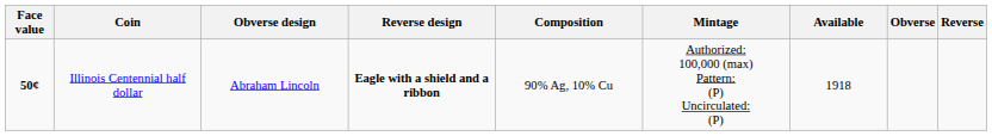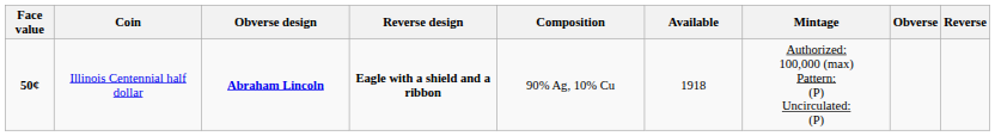columns swapped: Mintage <-> Available
Illinois Centennial half dollar | Obverse design: normal -> bold
